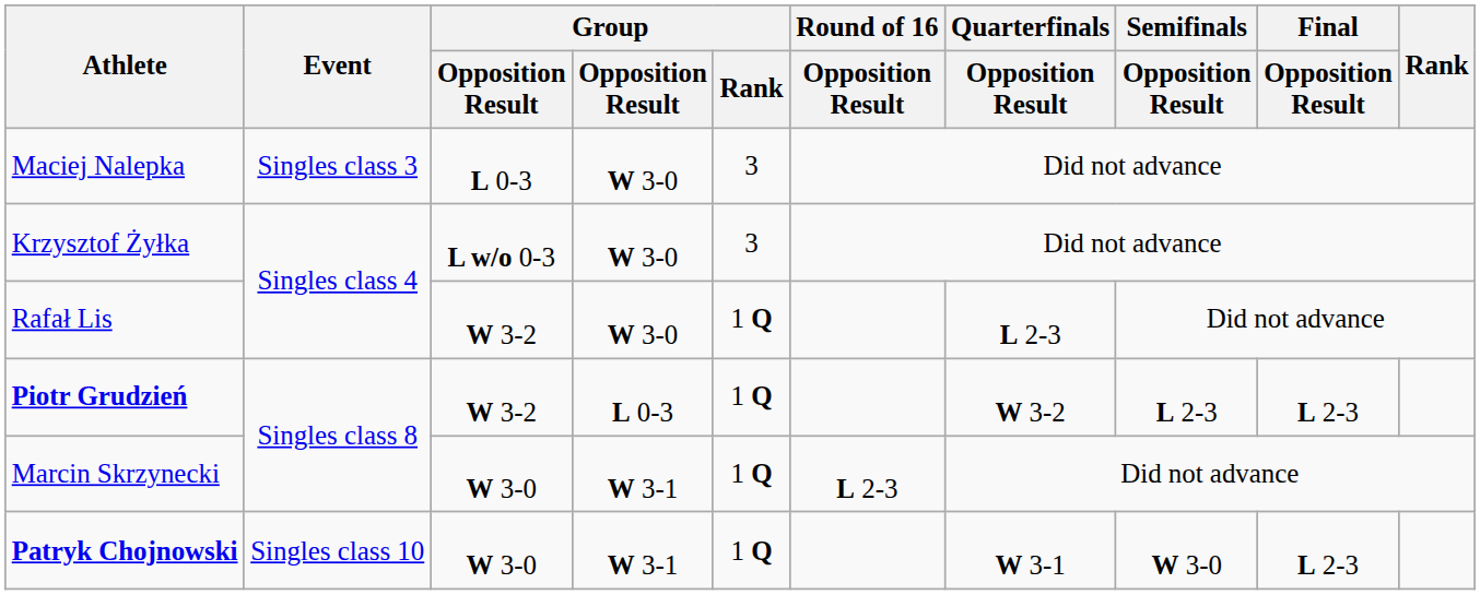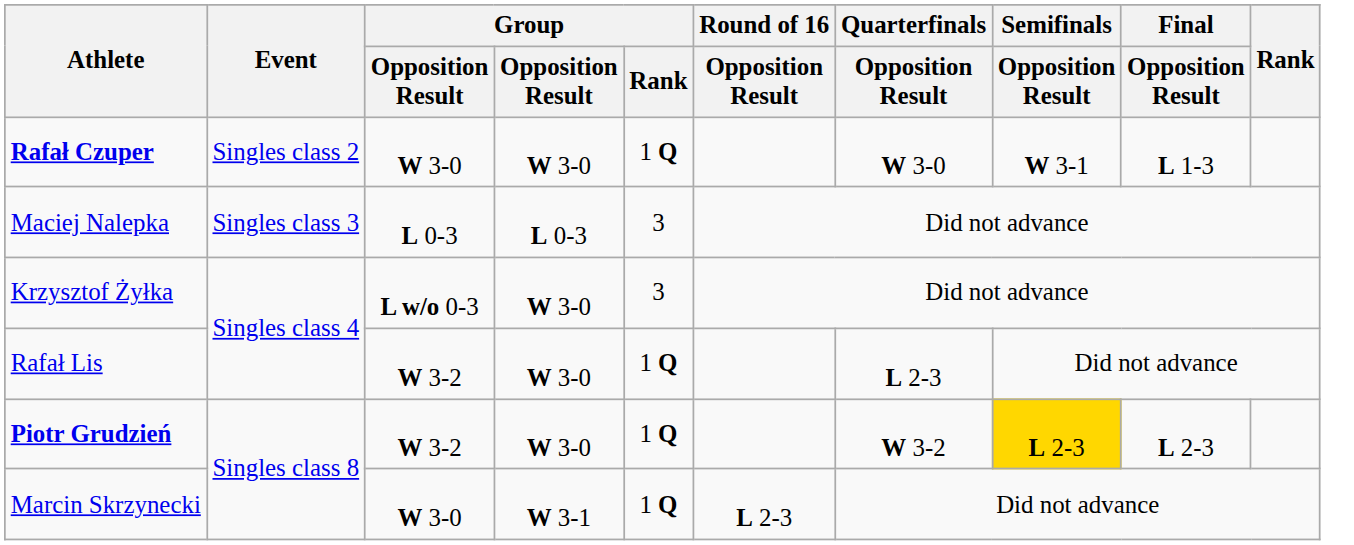+ row: Rafał Czuper | Singles class 2 | W 3-0 | W 3-0 | 1 Q | W 3-0 | W 3-1 | L 1-3
Maciej Nalepka | column 4: W 3-0 -> L 0-3
Piotr Grudzień | column 4: L 0-3 -> W 3-0
Piotr Grudzień | Semifinals / Opposition Result: no background -> gold background
- row: Patryk Chojnowski | Singles class 10 | W 3-0 | W 3-1 | 1 Q | W 3-1 | W 3-0 | L 2-3
